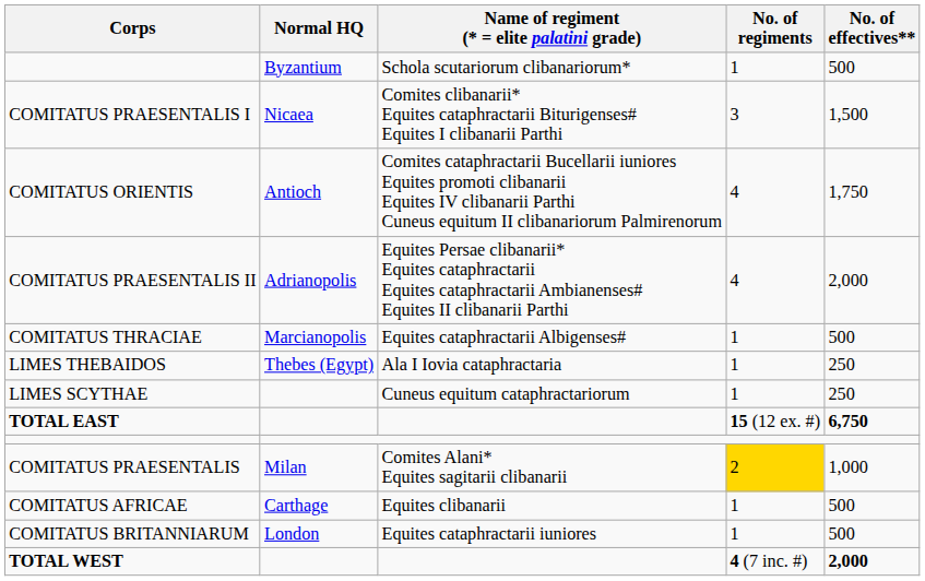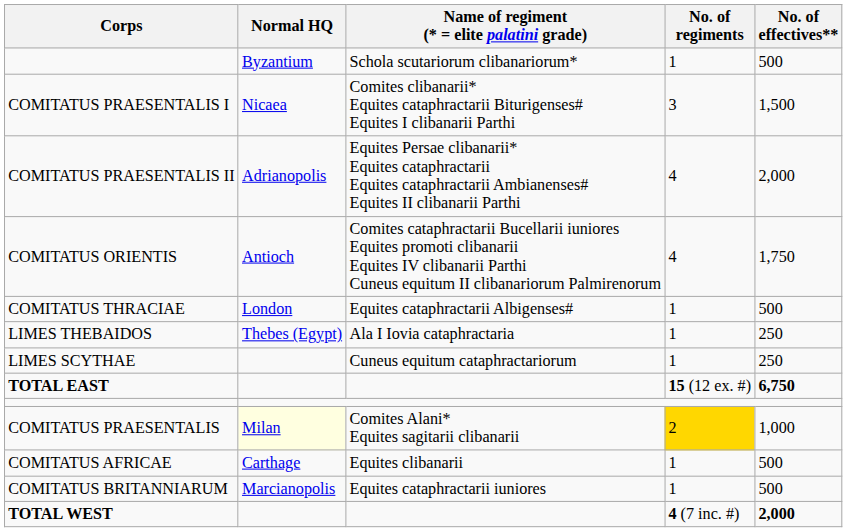rows swapped: COMITATUS PRAESENTALIS II <-> COMITATUS ORIENTIS
COMITATUS THRACIAE | Normal HQ: Marcianopolis -> London
COMITATUS PRAESENTALIS | Normal HQ: no background -> lightyellow background
COMITATUS BRITANNIARUM | Normal HQ: London -> Marcianopolis
